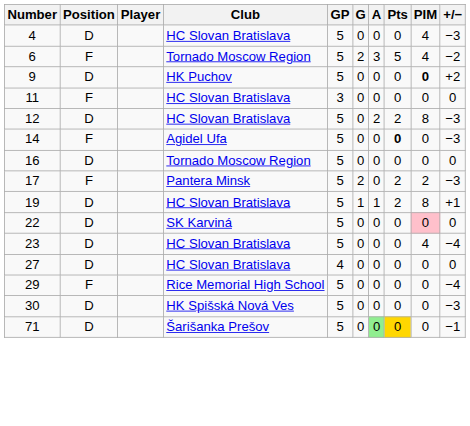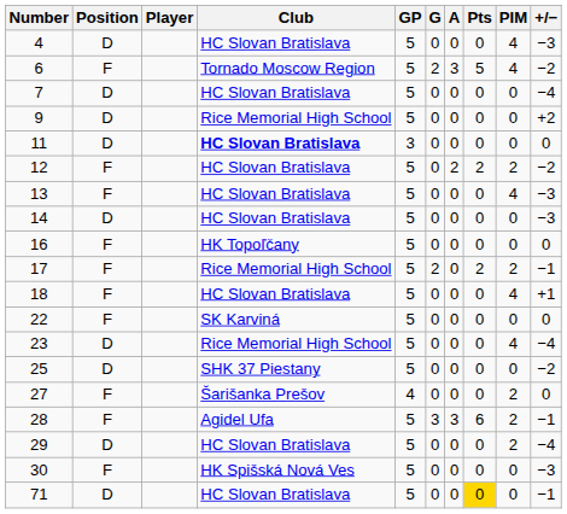+ row: 7 | D | HC Slovan Bratislava | 5 | 0 | 0 | 0 | 0 | −4
9 | Club: HK Puchov -> Rice Memorial High School
9 | PIM: bold -> normal
11 | Position: F -> D
11 | Club: normal -> bold
12 | Position: D -> F
12 | PIM: 8 -> 2
12 | +/−: −3 -> −2
+ row: 13 | F | HC Slovan Bratislava | 5 | 0 | 0 | 0 | 4 | −3
14 | Position: F -> D
14 | Club: Agidel Ufa -> HC Slovan Bratislava
14 | Pts: bold -> normal
16 | Position: D -> F
16 | Club: Tornado Moscow Region -> HK Topoľčany
17 | Club: Pantera Minsk -> Rice Memorial High School
17 | +/−: −3 -> −1
+ row: 18 | F | HC Slovan Bratislava | 5 | 0 | 0 | 0 | 4 | +1
- row: 19 | D | HC Slovan Bratislava | 5 | 1 | 1 | 2 | 8 | +1
22 | Position: D -> F
22 | PIM: pink background -> no background
23 | Club: HC Slovan Bratislava -> Rice Memorial High School
+ row: 25 | D | SHK 37 Piestany | 5 | 0 | 0 | 0 | 0 | −2
27 | Position: D -> F
27 | Club: HC Slovan Bratislava -> Šarišanka Prešov
27 | PIM: 0 -> 2
+ row: 28 | F | Agidel Ufa | 5 | 3 | 3 | 6 | 2 | −1
29 | Position: F -> D
29 | Club: Rice Memorial High School -> HC Slovan Bratislava
29 | PIM: 0 -> 2
30 | Position: D -> F
71 | Club: Šarišanka Prešov -> HC Slovan Bratislava
71 | A: lightgreen background -> no background
